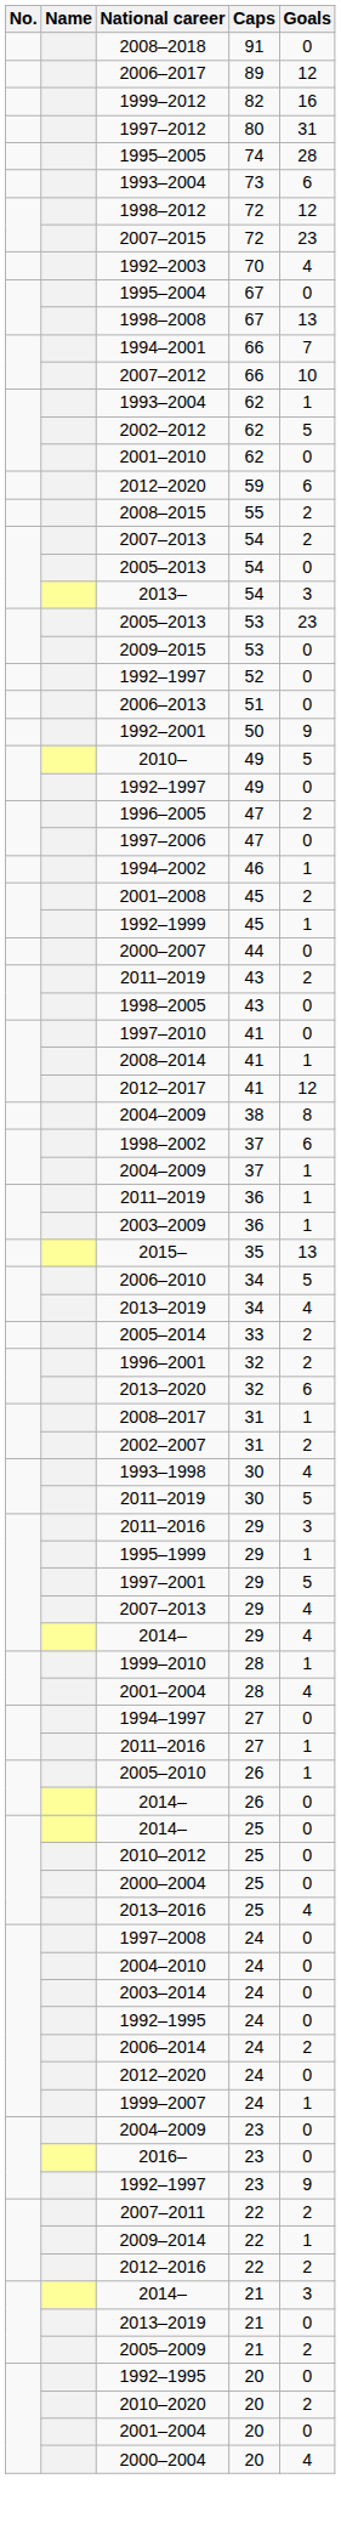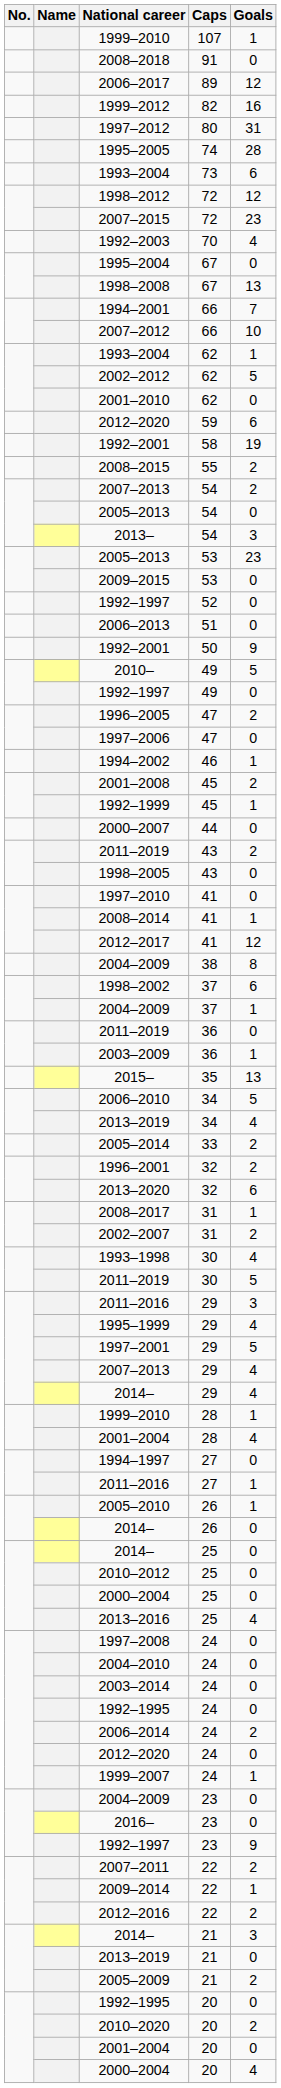+ row: 1999–2010 | 107 | 1
+ row: 1992–2001 | 58 | 19
2011–2019 / 36 | Goals: 1 -> 0
1995–1999 | Goals: 1 -> 4
